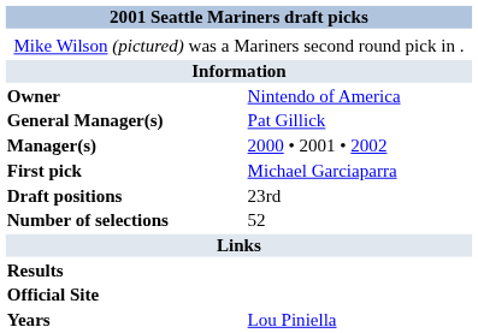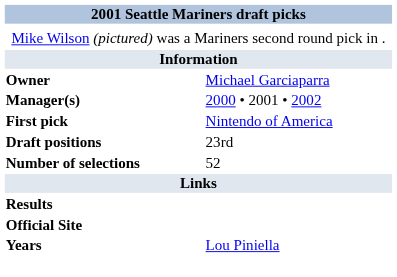Owner | column 2: Nintendo of America -> Michael Garciaparra
- row: General Manager(s) | Pat Gillick
First pick | column 2: Michael Garciaparra -> Nintendo of America
